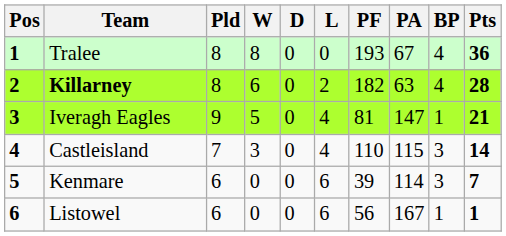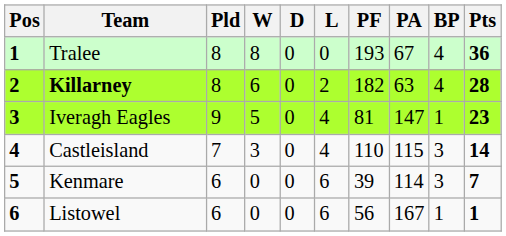Iveragh Eagles | Pts: 21 -> 23
